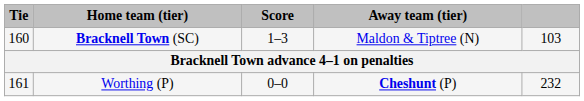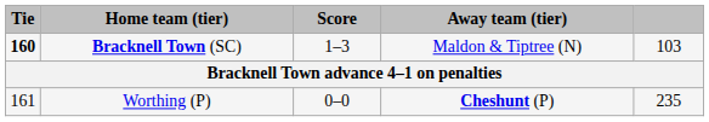Bracknell Town (SC) | Tie: normal -> bold
Worthing (P) | column 5: 232 -> 235
